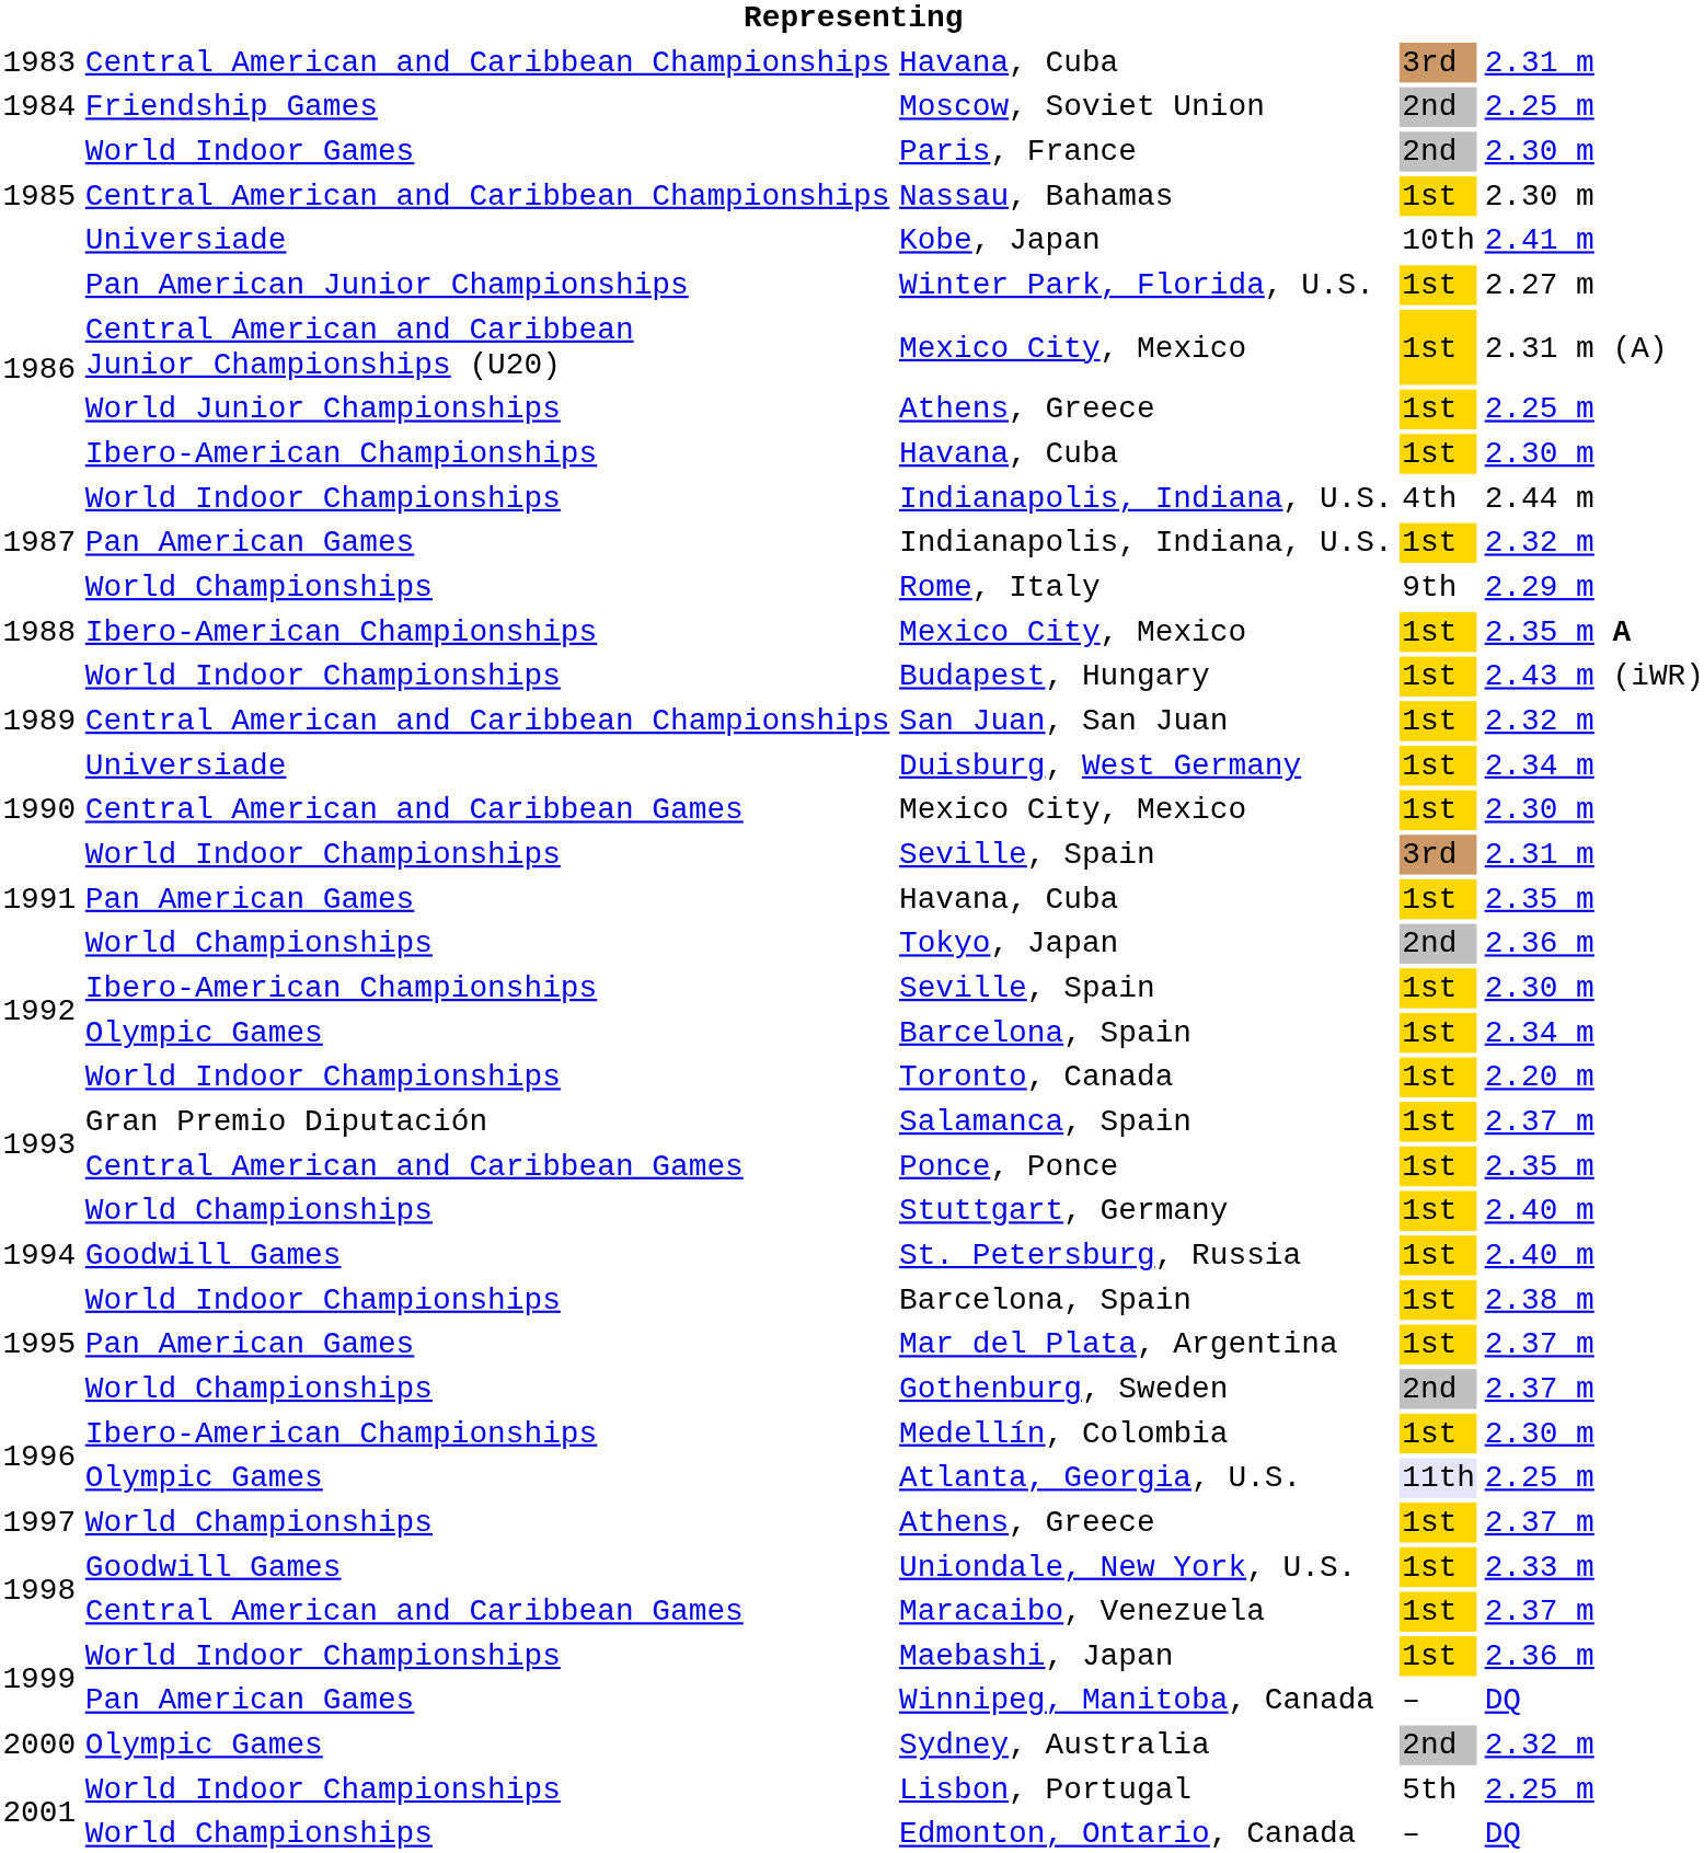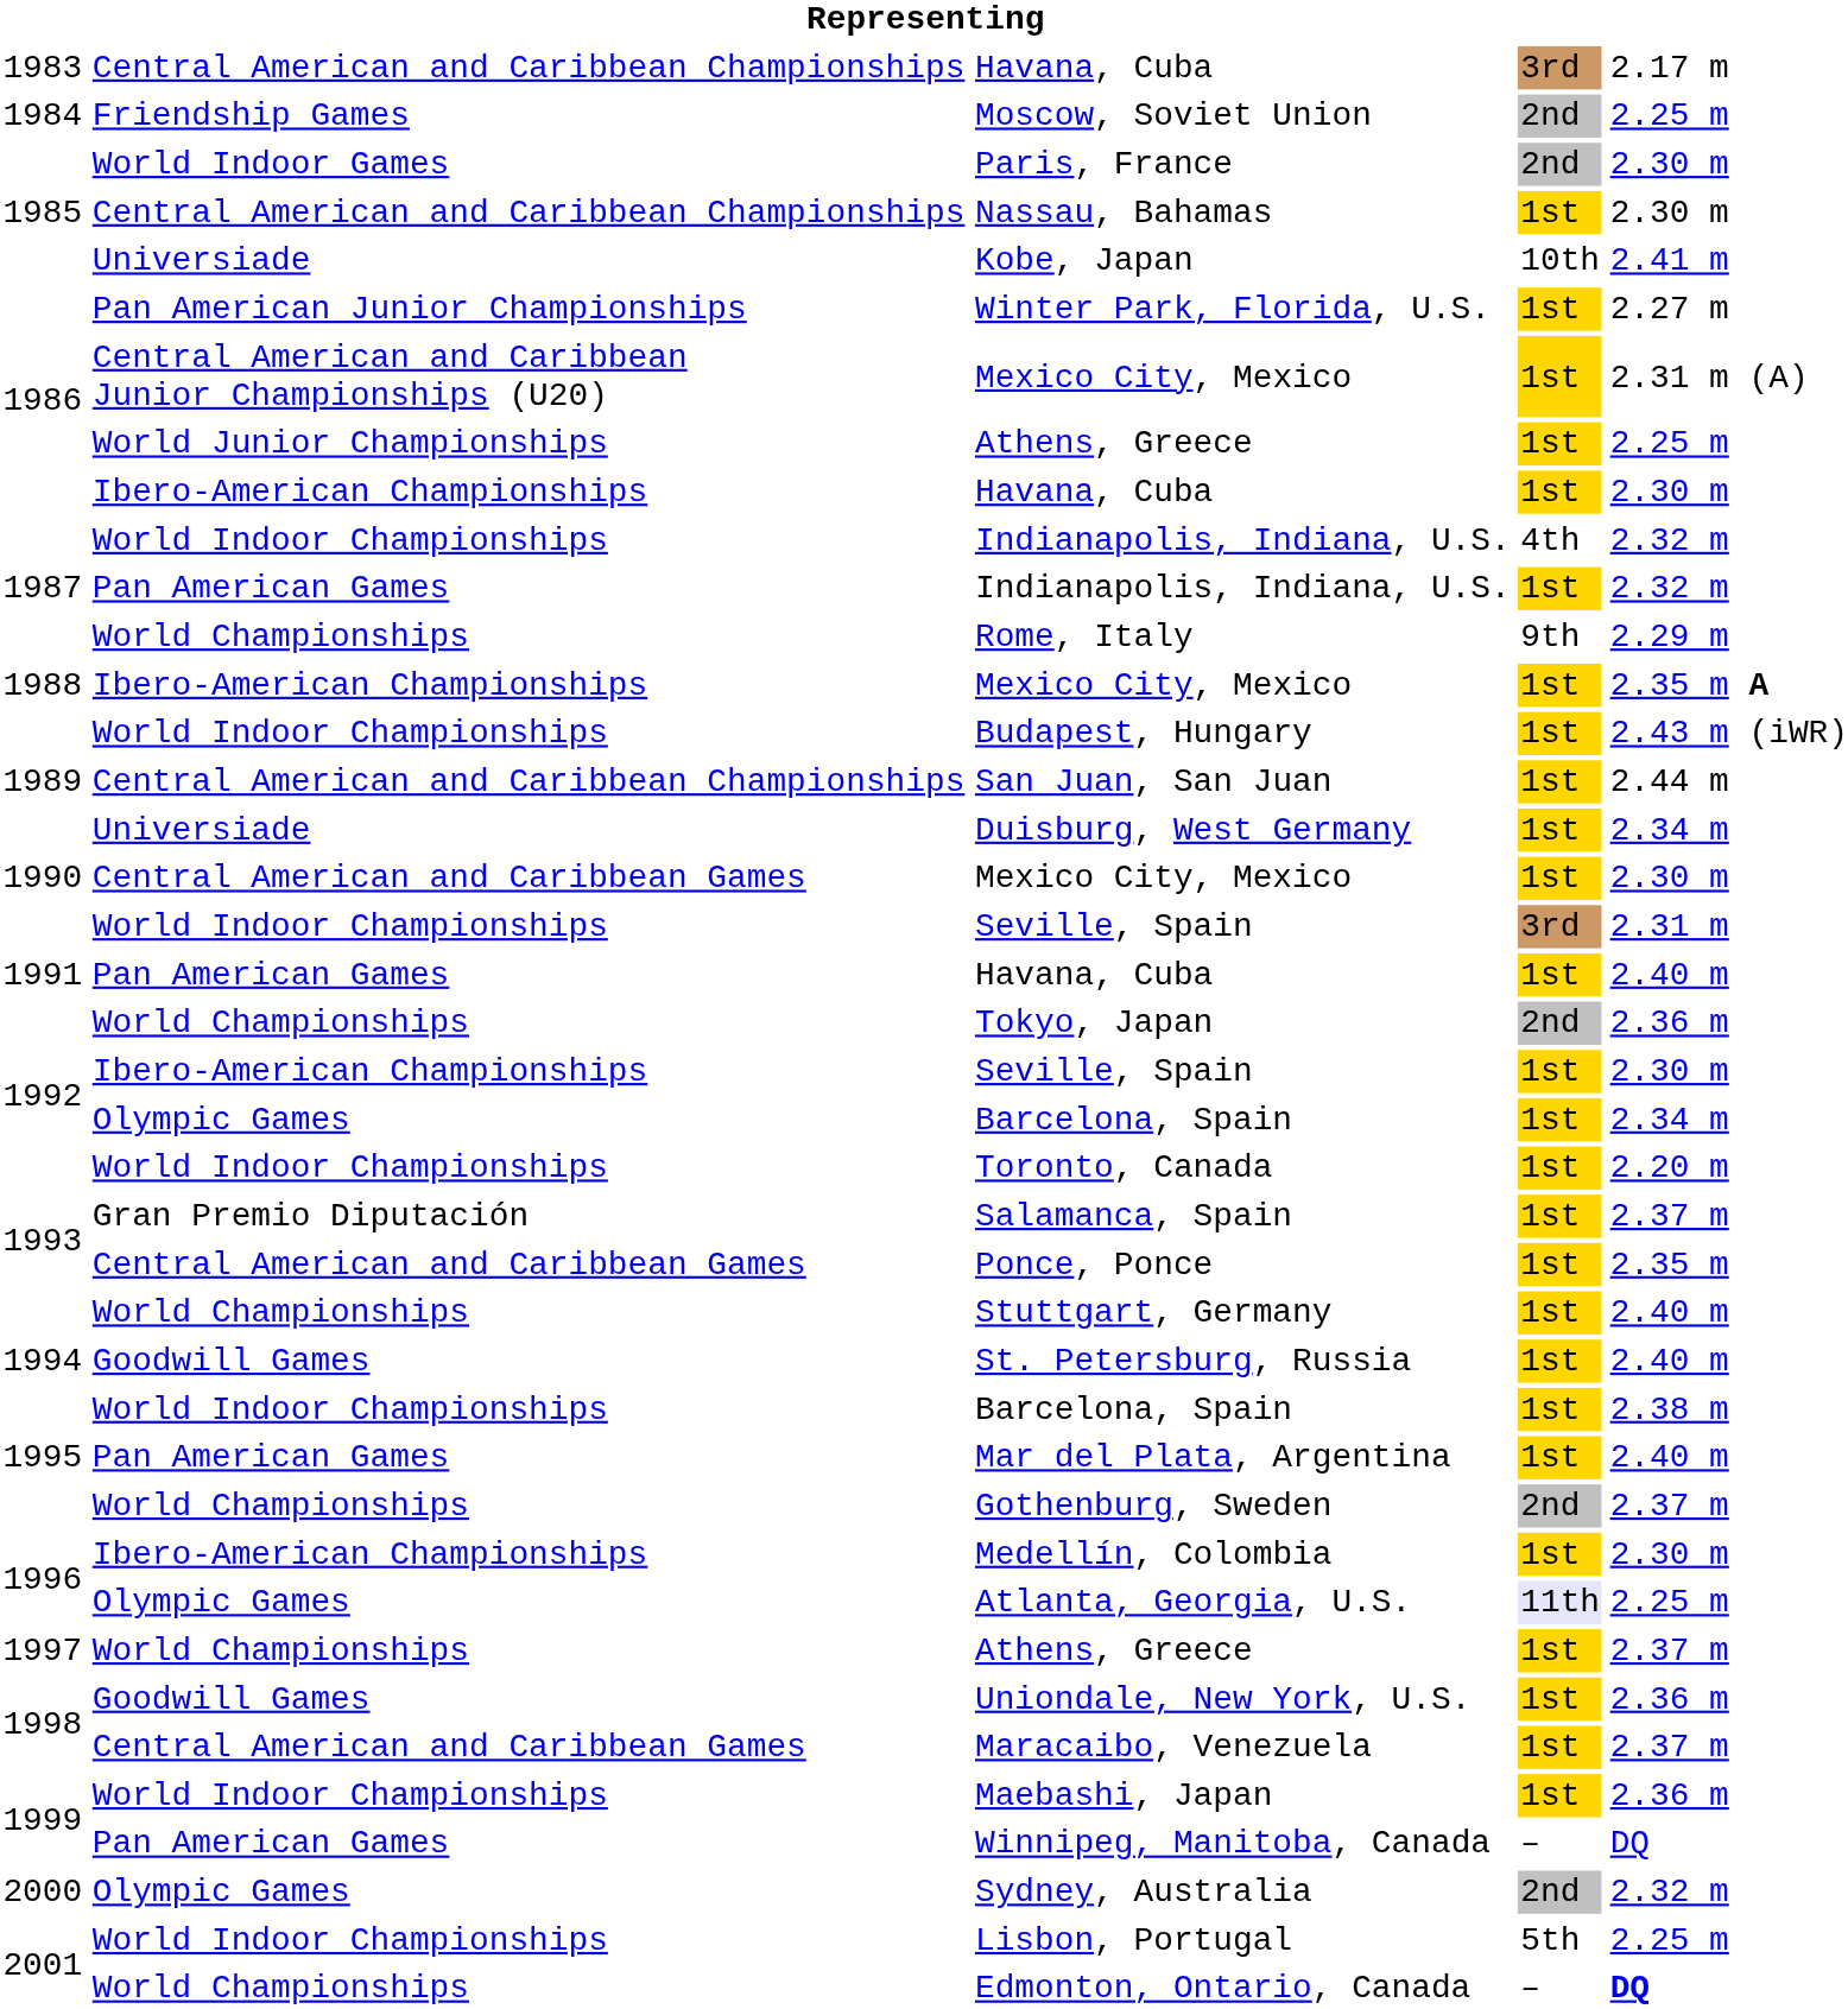Central American and Caribbean Championships / Havana, Cuba | column 5: 2.31 m -> 2.17 m
World Indoor Championships / Indianapolis, Indiana, U.S. | column 5: 2.44 m -> 2.32 m
San Juan, San Juan | column 5: 2.32 m -> 2.44 m
Pan American Games / Havana, Cuba | column 5: 2.35 m -> 2.40 m
Mar del Plata, Argentina | column 5: 2.37 m -> 2.40 m
Uniondale, New York, U.S. | column 5: 2.33 m -> 2.36 m
Edmonton, Ontario, Canada | column 5: normal -> bold
